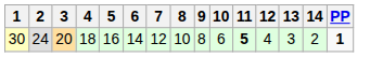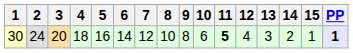+ column: 15 | 1
30 | PP: no background -> lavender background
